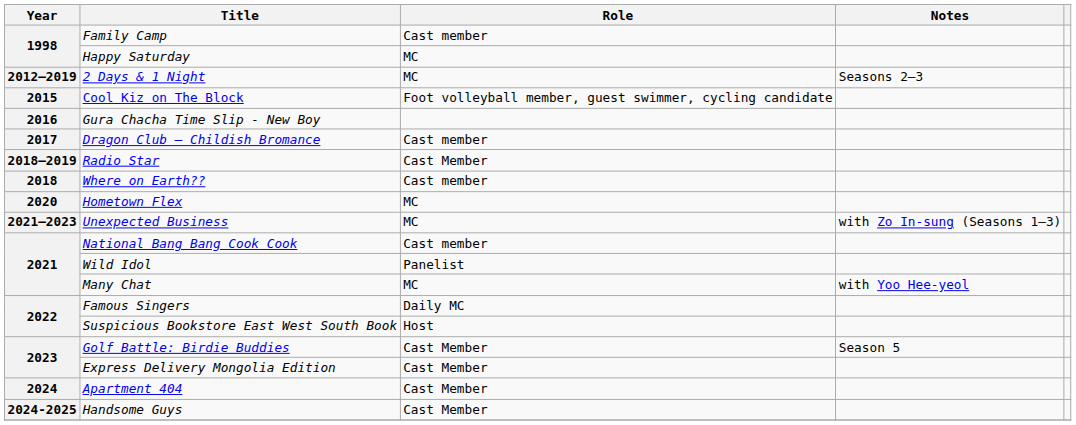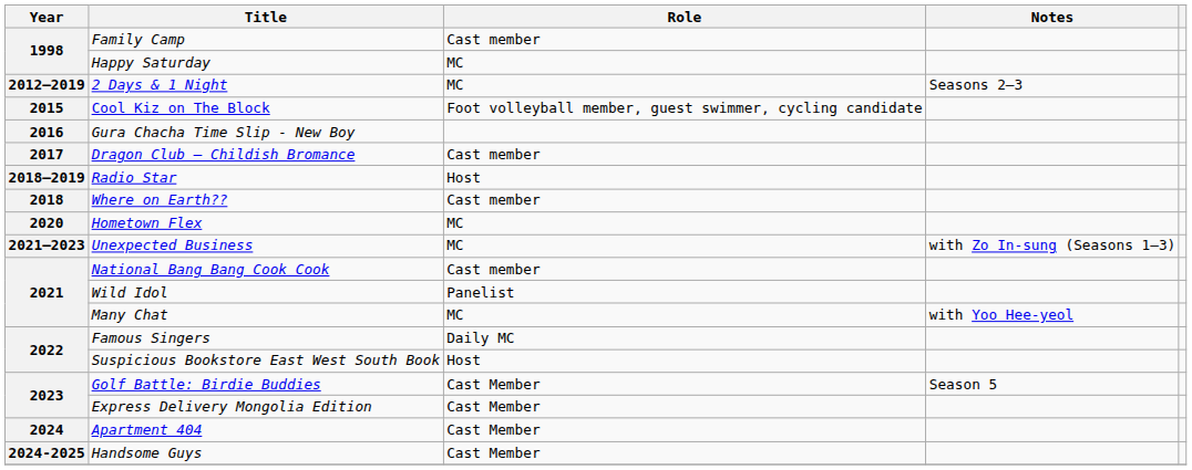Radio Star | Role: Cast Member -> Host
